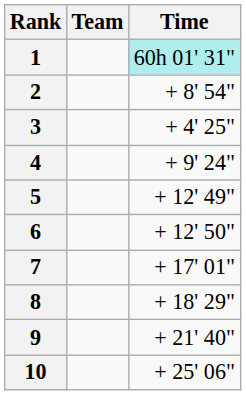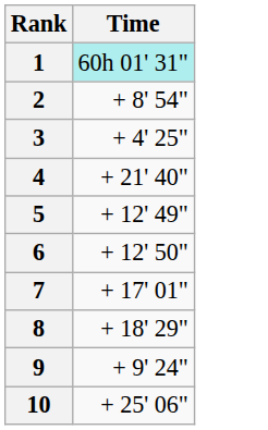- column: Team
4 | Time: + 9' 24" -> + 21' 40"
9 | Time: + 21' 40" -> + 9' 24"
